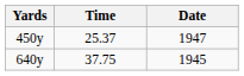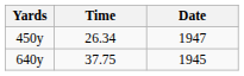450y | Time: 25.37 -> 26.34
